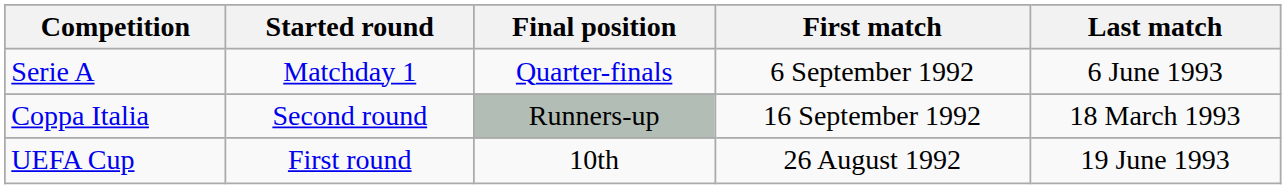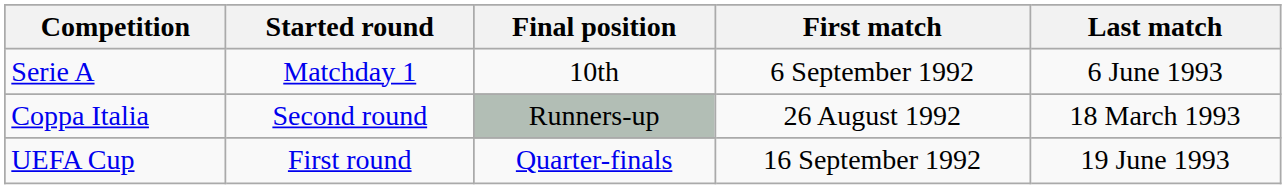Serie A | Final position: Quarter-finals -> 10th
Coppa Italia | First match: 16 September 1992 -> 26 August 1992
UEFA Cup | Final position: 10th -> Quarter-finals
UEFA Cup | First match: 26 August 1992 -> 16 September 1992
